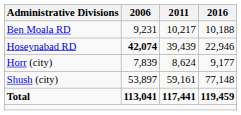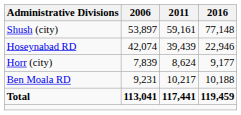rows swapped: Ben Moala RD <-> Shush (city)
Hoseynabad RD | 2006: bold -> normal
